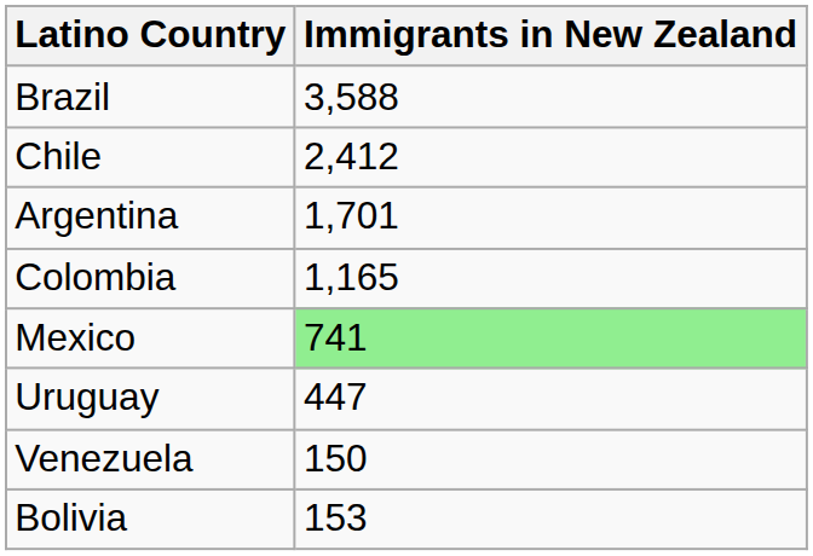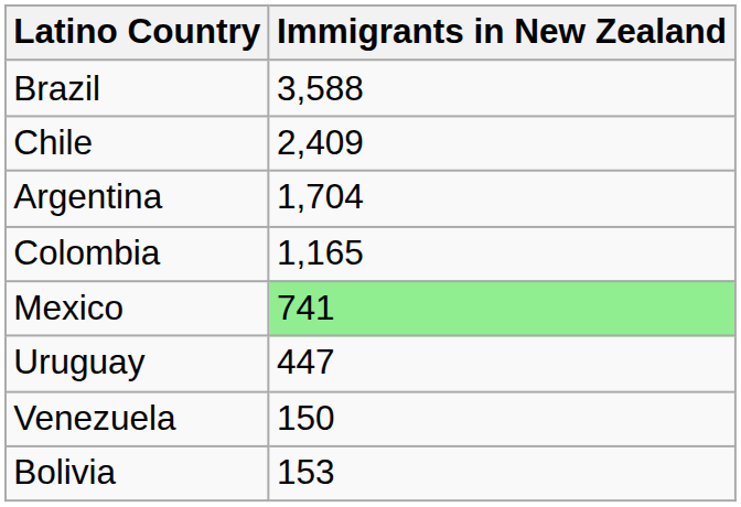Chile | Immigrants in New Zealand: 2,412 -> 2,409
Argentina | Immigrants in New Zealand: 1,701 -> 1,704
